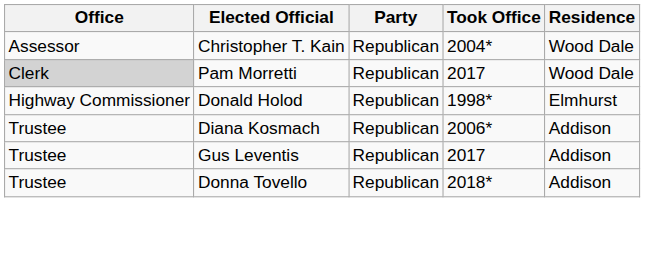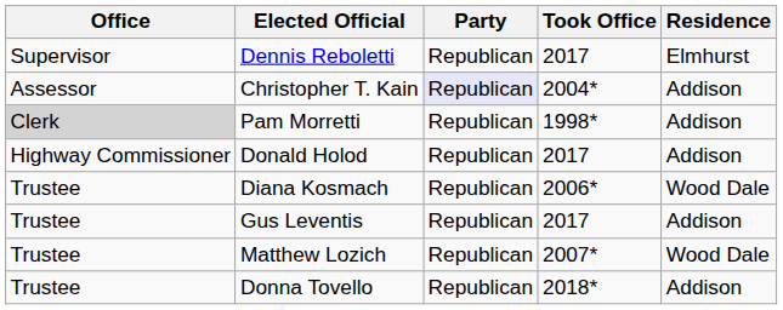+ row: Supervisor | Dennis Reboletti | Republican | 2017 | Elmhurst
Christopher T. Kain | Party: no background -> lavender background
Christopher T. Kain | Residence: Wood Dale -> Addison
Pam Morretti | Took Office: 2017 -> 1998*
Pam Morretti | Residence: Wood Dale -> Addison
Donald Holod | Took Office: 1998* -> 2017
Donald Holod | Residence: Elmhurst -> Addison
Diana Kosmach | Residence: Addison -> Wood Dale
+ row: Trustee | Matthew Lozich | Republican | 2007* | Wood Dale
